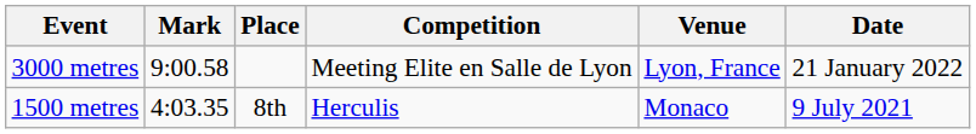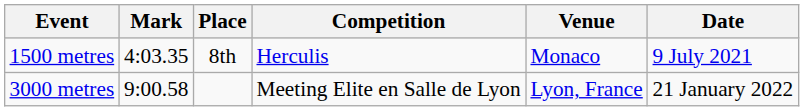rows swapped: 1500 metres <-> 3000 metres
